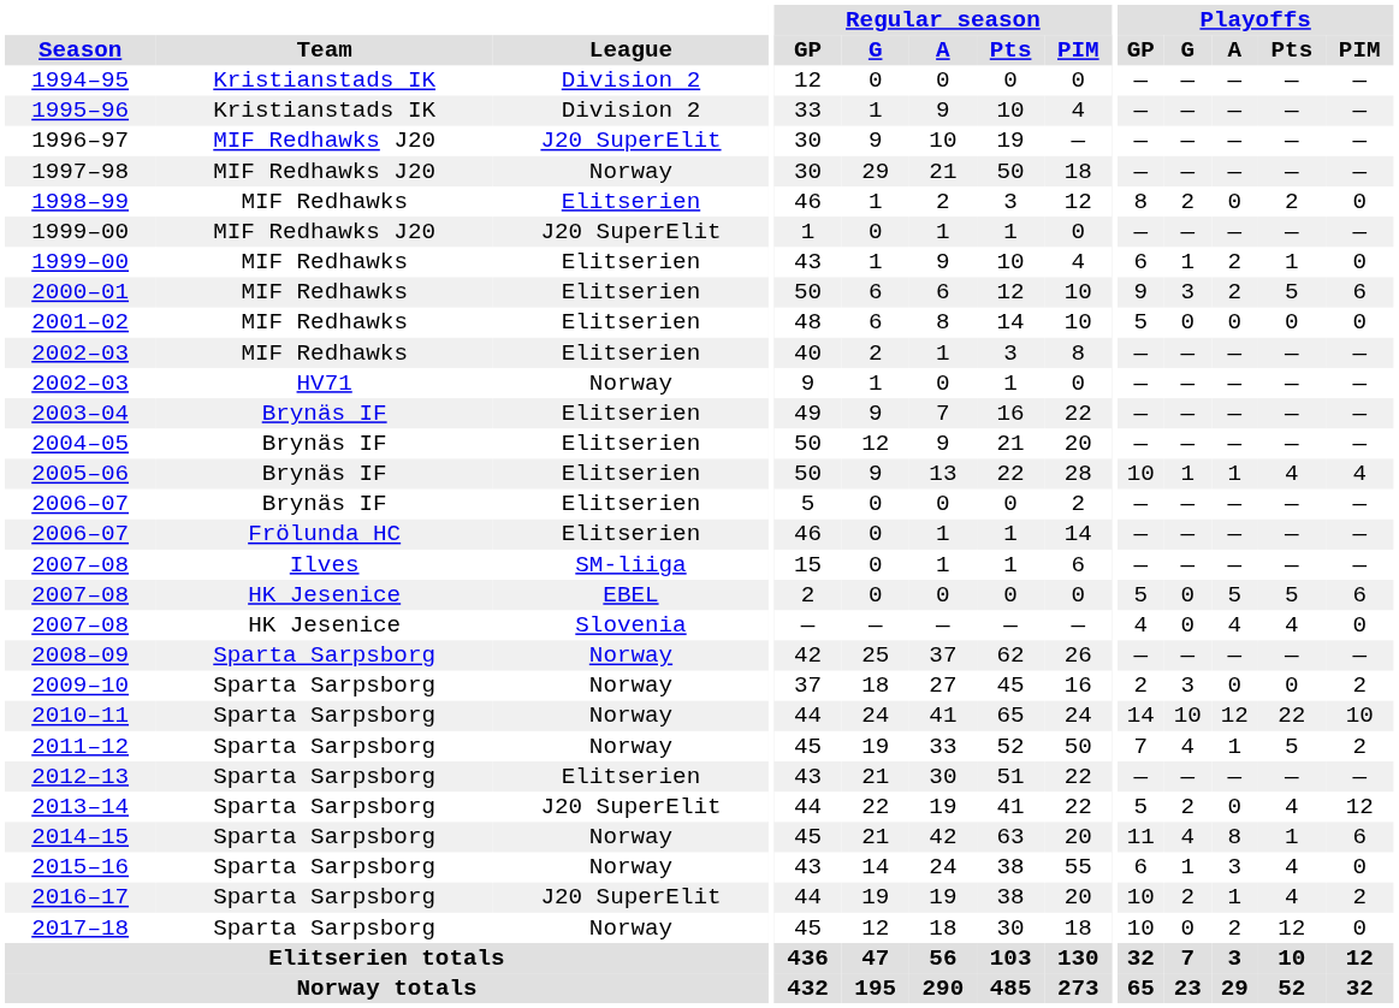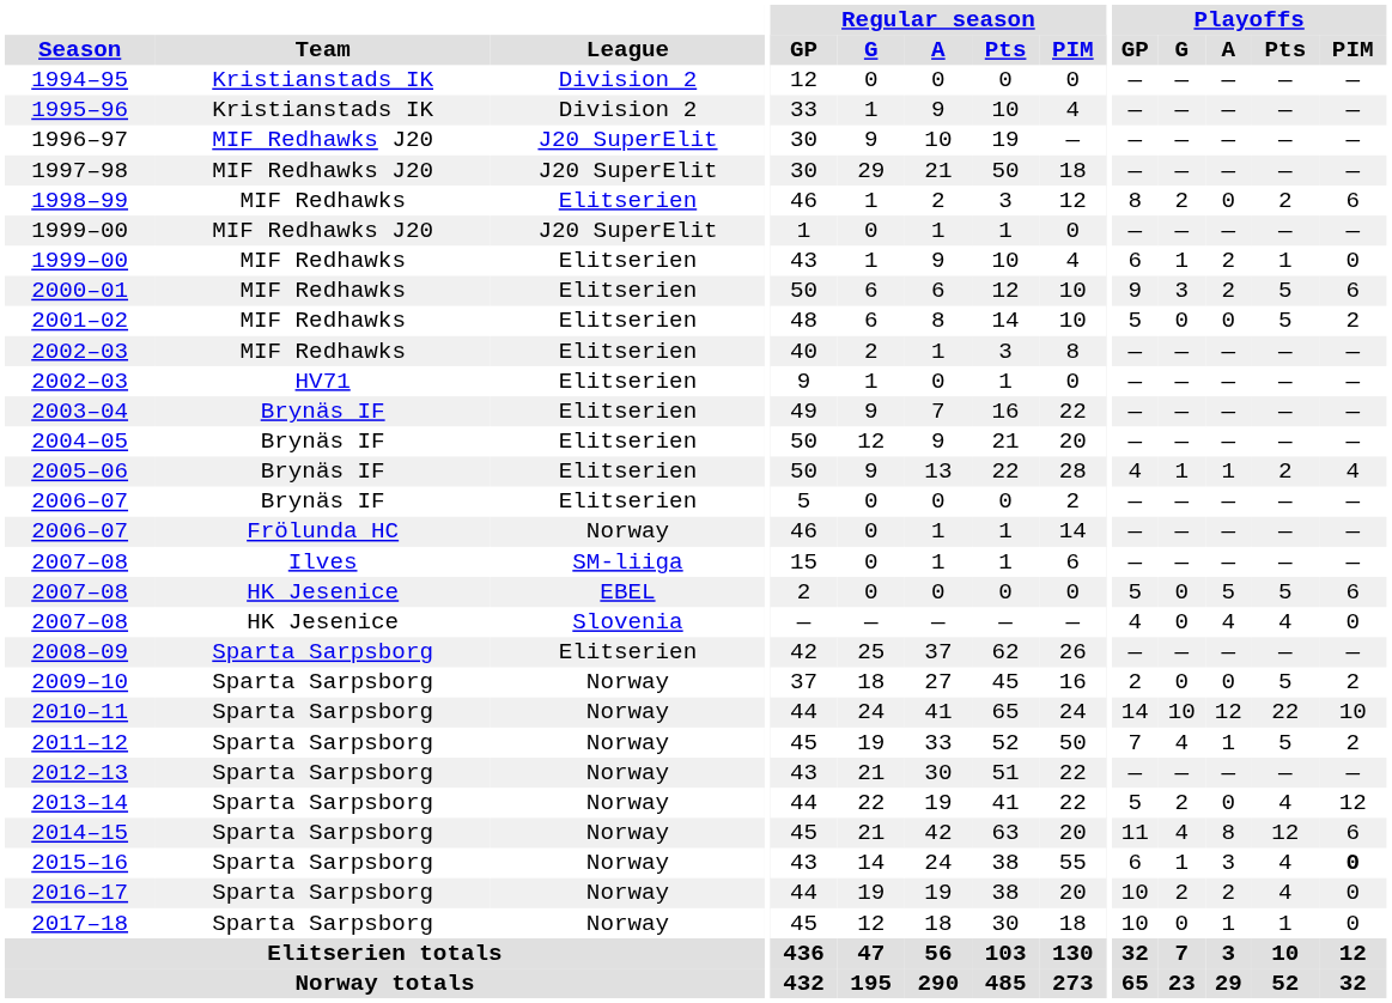1997–98 | League: Norway -> J20 SuperElit
1998–99 | Playoffs / PIM: 0 -> 6
2001–02 | Playoffs / Pts: 0 -> 5
2001–02 | Playoffs / PIM: 0 -> 2
2002–03 / HV71 | League: Norway -> Elitserien
2005–06 | Playoffs / GP: 10 -> 4
2005–06 | Playoffs / Pts: 4 -> 2
2006–07 / Frölunda HC | League: Elitserien -> Norway
2008–09 | League: Norway -> Elitserien
2009–10 | Playoffs / G: 3 -> 0
2009–10 | Playoffs / Pts: 0 -> 5
2012–13 | League: Elitserien -> Norway
2013–14 | League: J20 SuperElit -> Norway
2014–15 | Playoffs / Pts: 1 -> 12
2015–16 | Playoffs / PIM: normal -> bold
2016–17 | League: J20 SuperElit -> Norway
2016–17 | Playoffs / A: 1 -> 2
2016–17 | Playoffs / PIM: 2 -> 0
2017–18 | Playoffs / A: 2 -> 1
2017–18 | Playoffs / Pts: 12 -> 1
